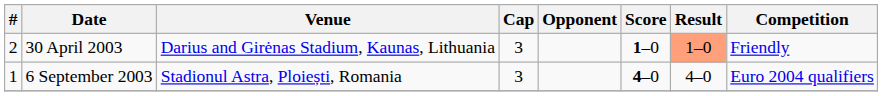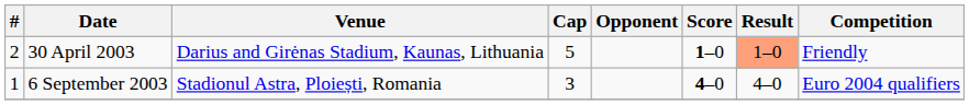30 April 2003 | Cap: 3 -> 5
